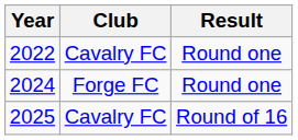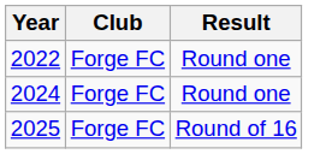2022 | Club: Cavalry FC -> Forge FC
2025 | Club: Cavalry FC -> Forge FC
